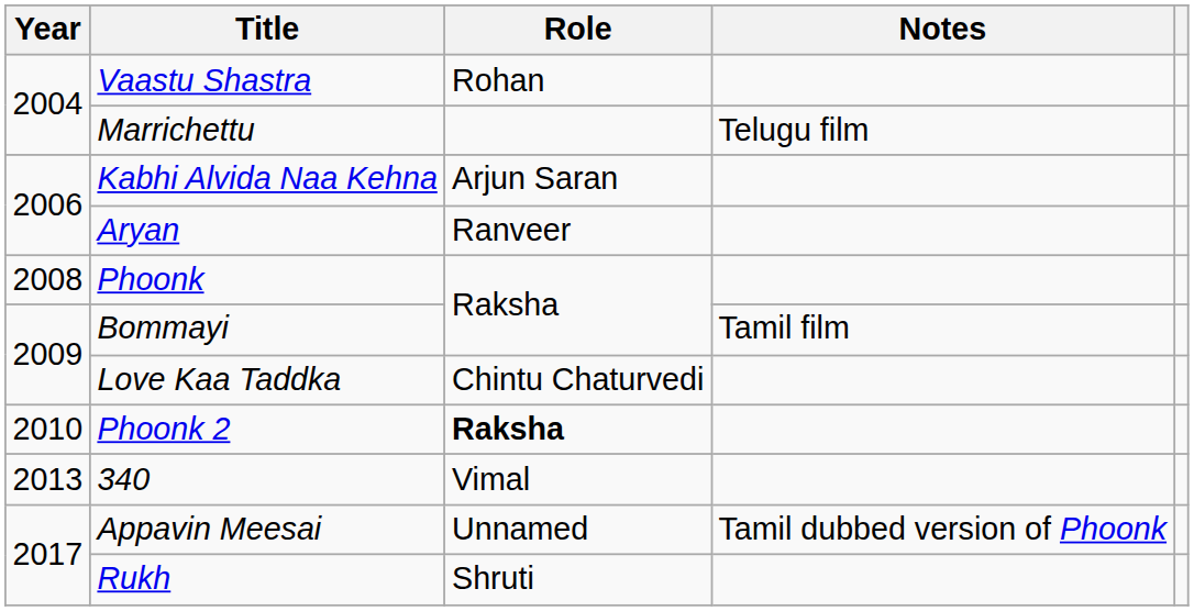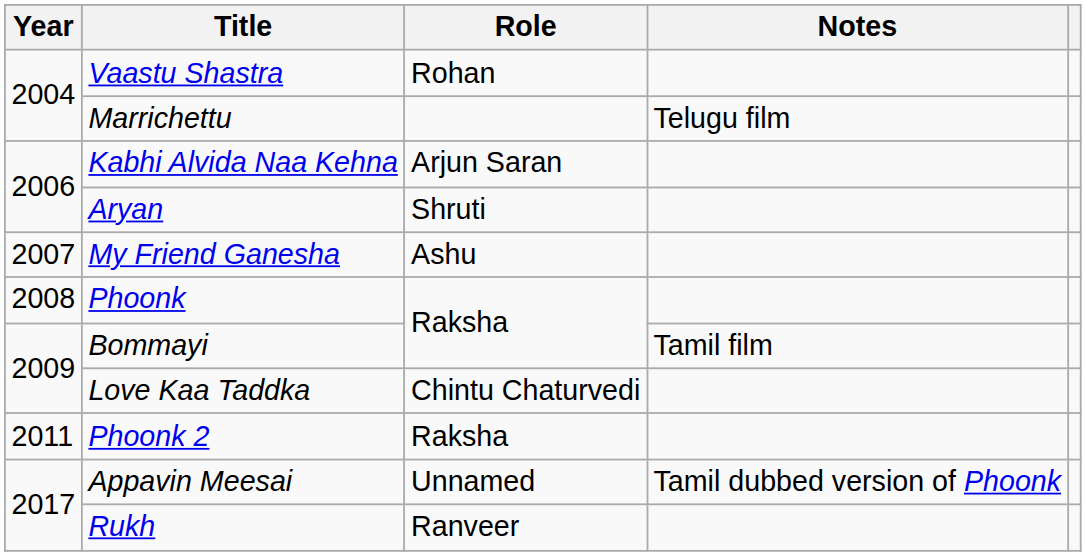Aryan | Role: Ranveer -> Shruti
+ row: 2007 | My Friend Ganesha | Ashu
Phoonk 2 | Year: 2010 -> 2011
Phoonk 2 | Role: bold -> normal
- row: 2013 | 340 | Vimal
Rukh | Role: Shruti -> Ranveer
